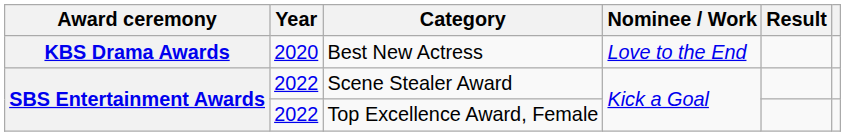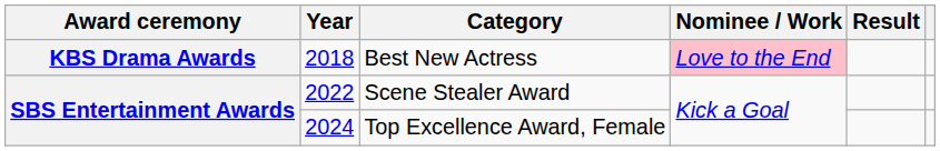Best New Actress | Year: 2020 -> 2018
Best New Actress | Nominee / Work: no background -> pink background
Top Excellence Award, Female | Year: 2022 -> 2024
